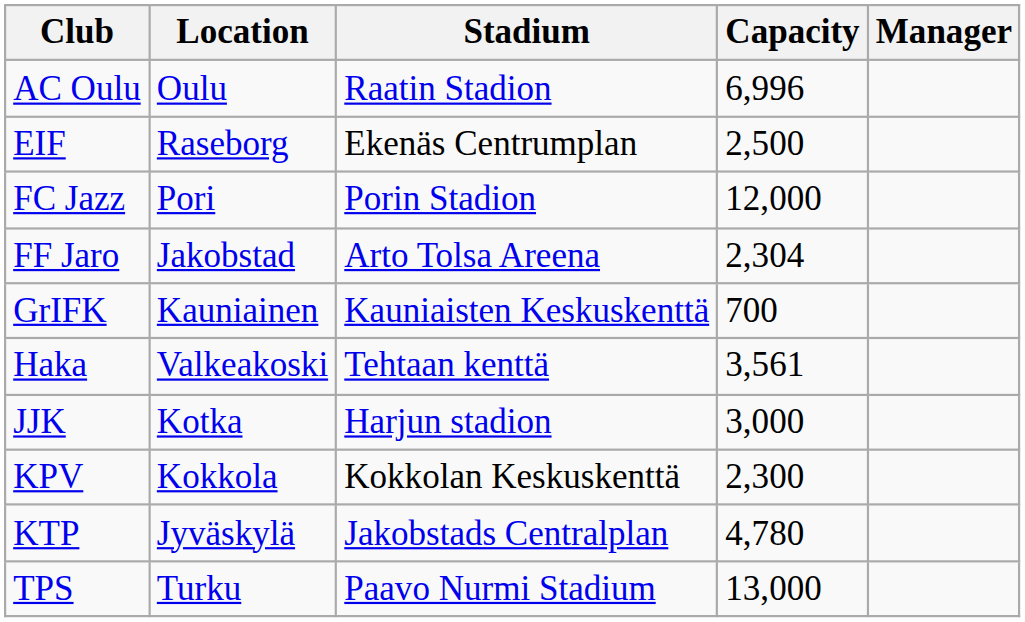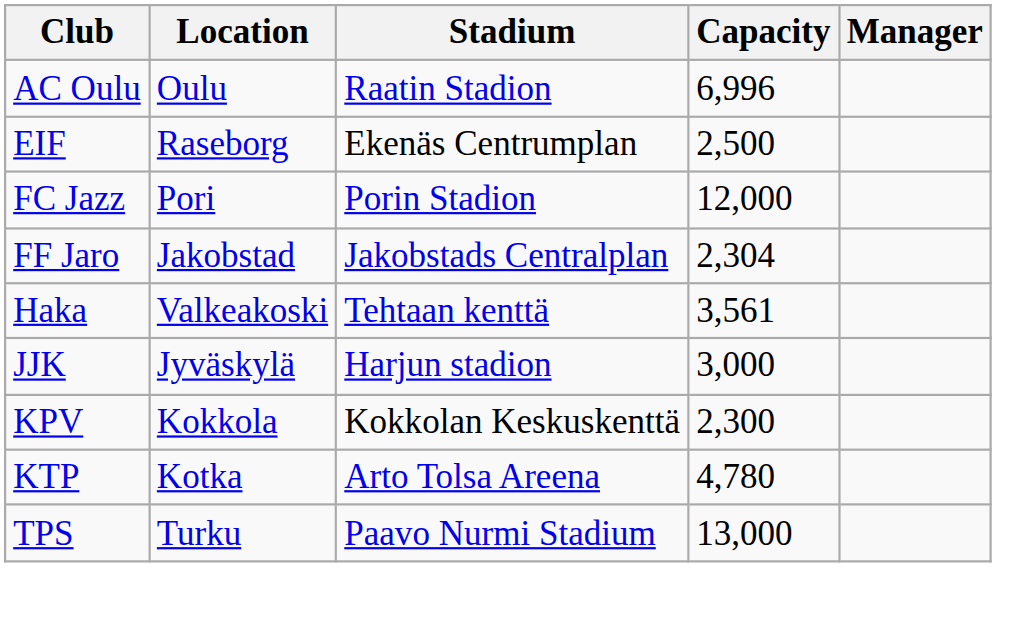FF Jaro | Stadium: Arto Tolsa Areena -> Jakobstads Centralplan
- row: GrIFK | Kauniainen | Kauniaisten Keskuskenttä | 700
JJK | Location: Kotka -> Jyväskylä
KTP | Location: Jyväskylä -> Kotka
KTP | Stadium: Jakobstads Centralplan -> Arto Tolsa Areena
